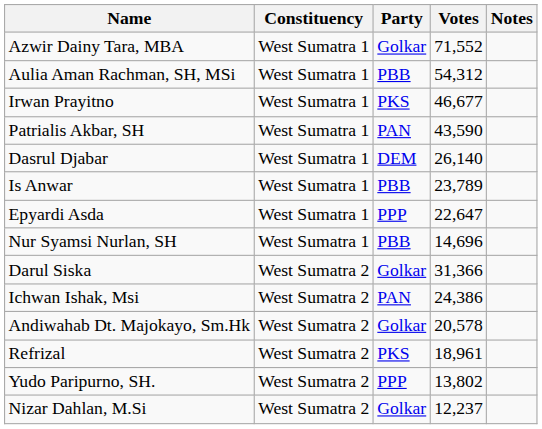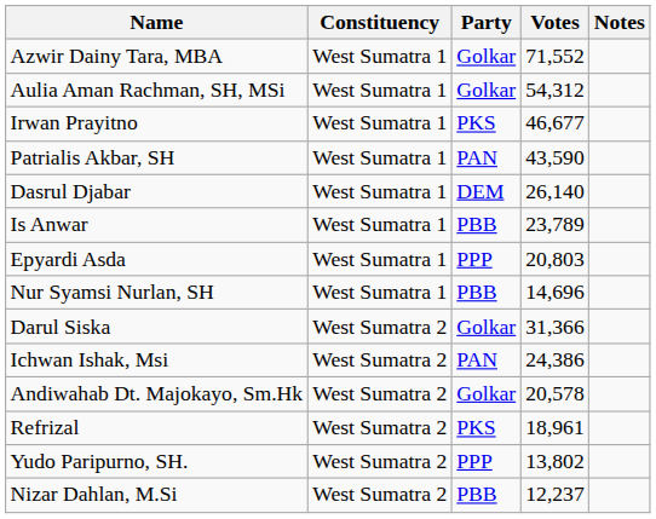Aulia Aman Rachman, SH, MSi | Party: PBB -> Golkar
Epyardi Asda | Votes: 22,647 -> 20,803
Nizar Dahlan, M.Si | Party: Golkar -> PBB
